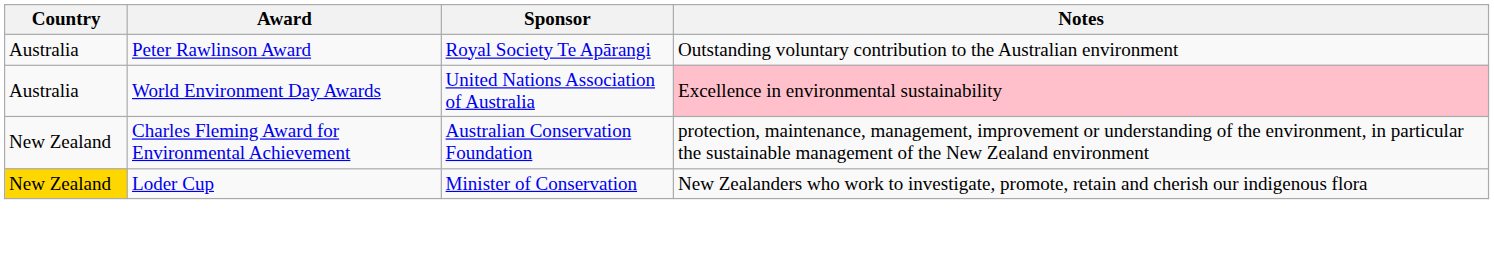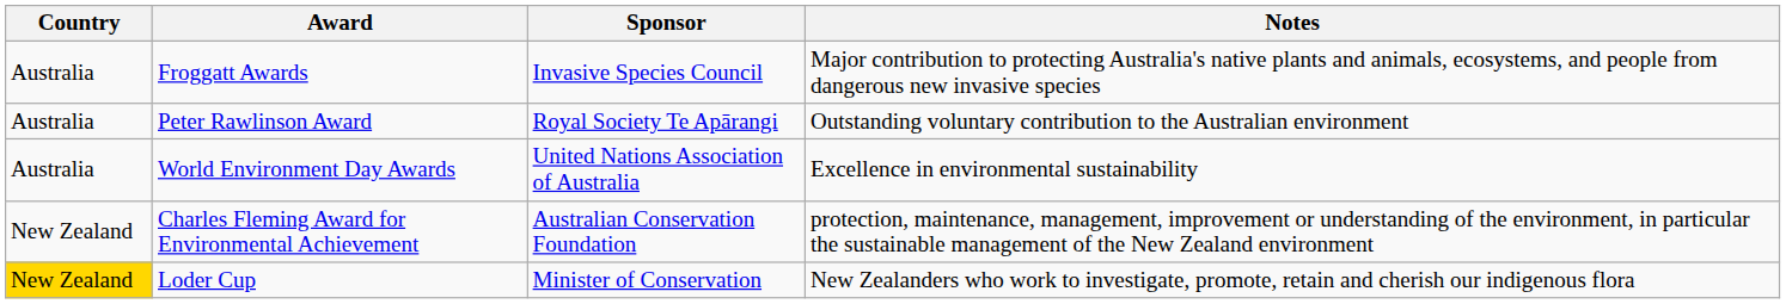+ row: Australia | Froggatt Awards | Invasive Species Council | Major contribution to protecting Australia's native plants and animals, ecosystems, and people from dangerous new invasive species
World Environment Day Awards | Notes: pink background -> no background
